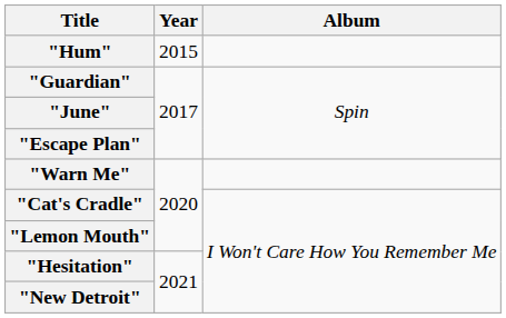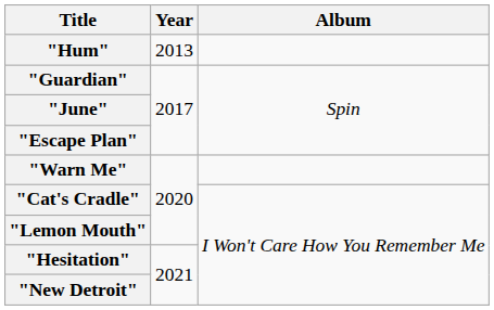"Hum" | Year: 2015 -> 2013
